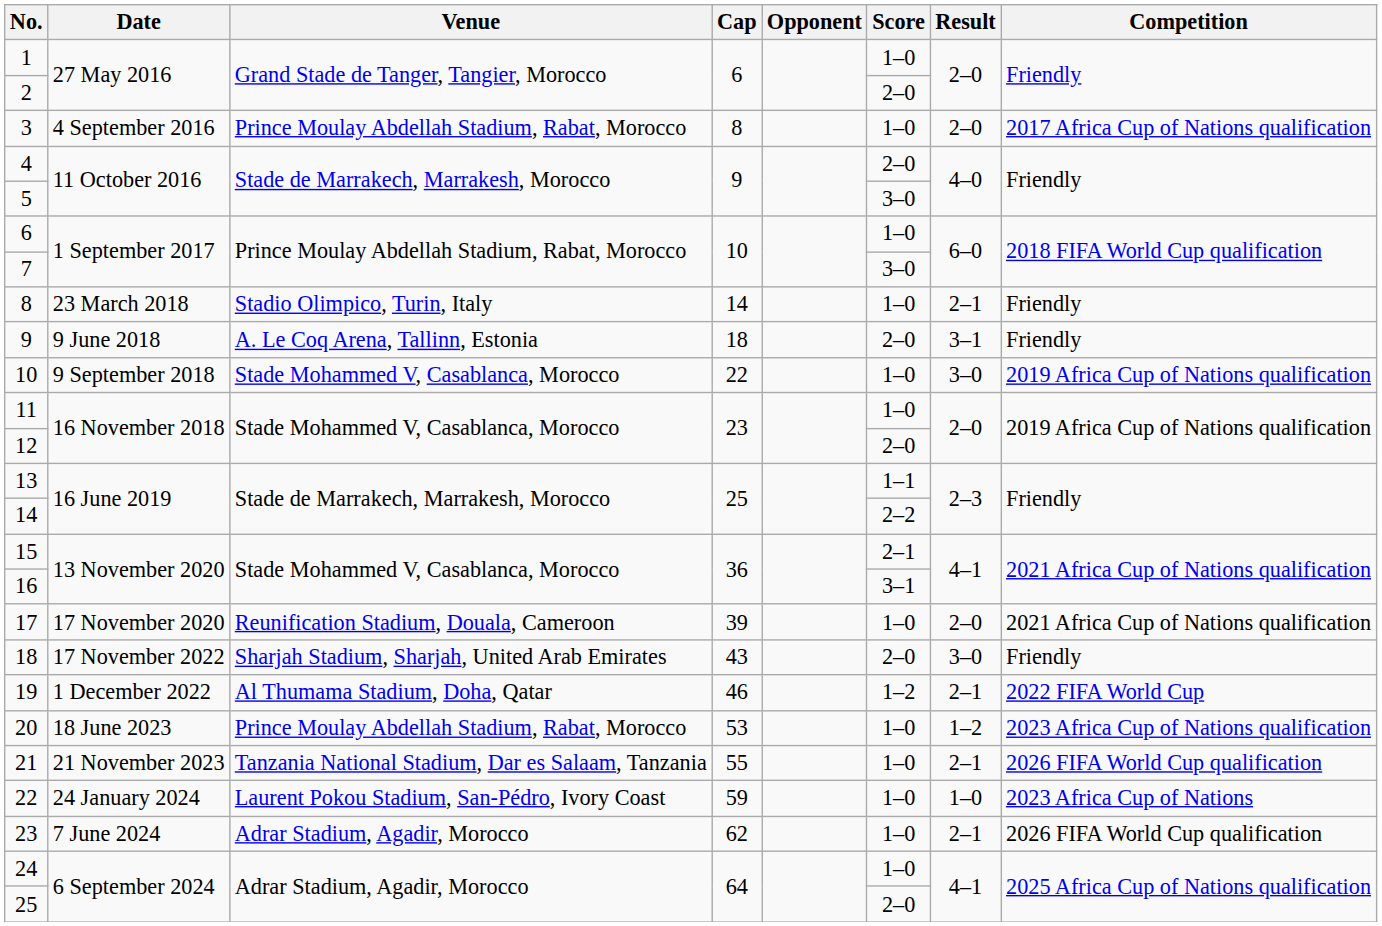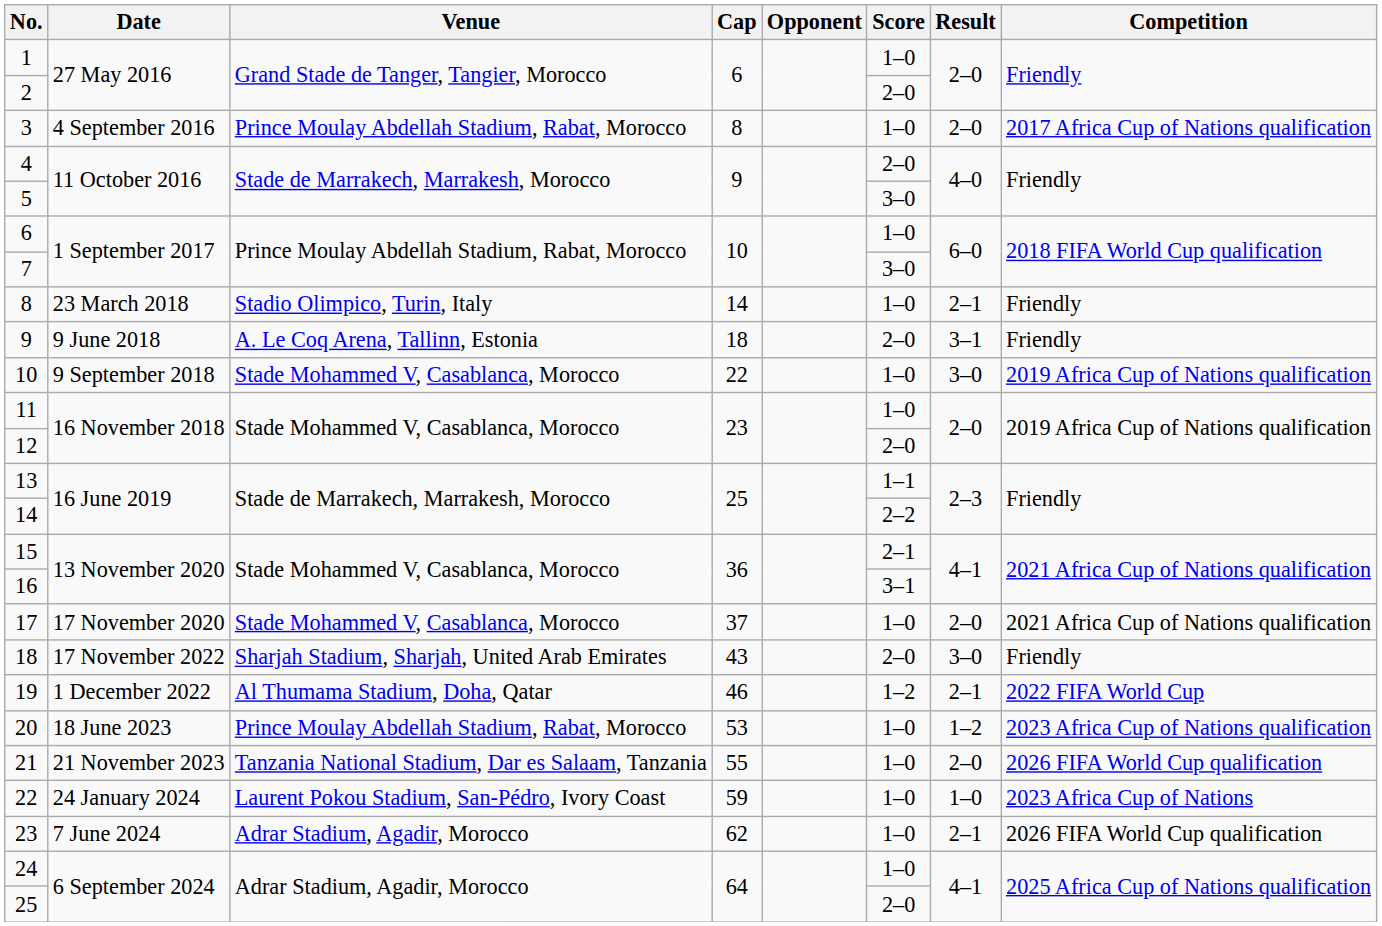17 | Venue: Reunification Stadium, Douala, Cameroon -> Stade Mohammed V, Casablanca, Morocco
17 | Cap: 39 -> 37
21 | Result: 2–1 -> 2–0
